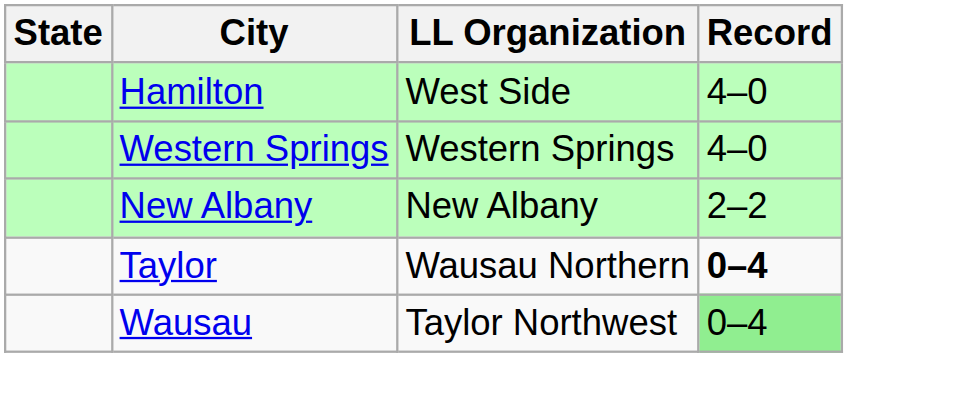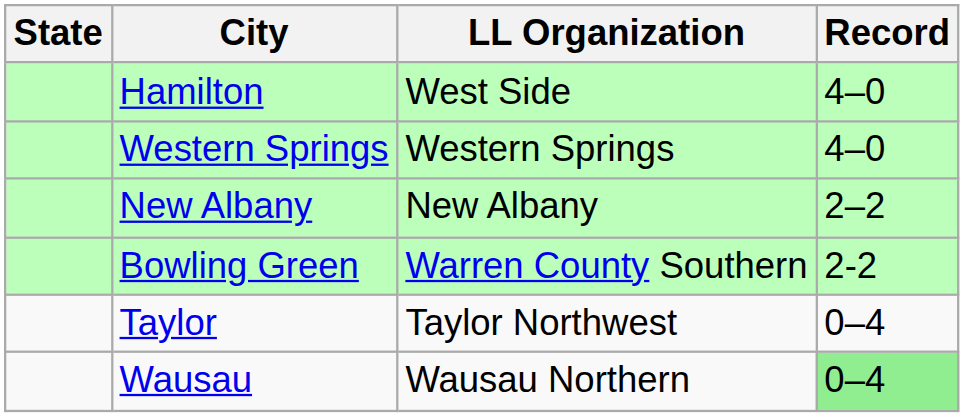+ row: Bowling Green | Warren County Southern | 2-2
Taylor | LL Organization: Wausau Northern -> Taylor Northwest
Taylor | Record: bold -> normal
Wausau | LL Organization: Taylor Northwest -> Wausau Northern
